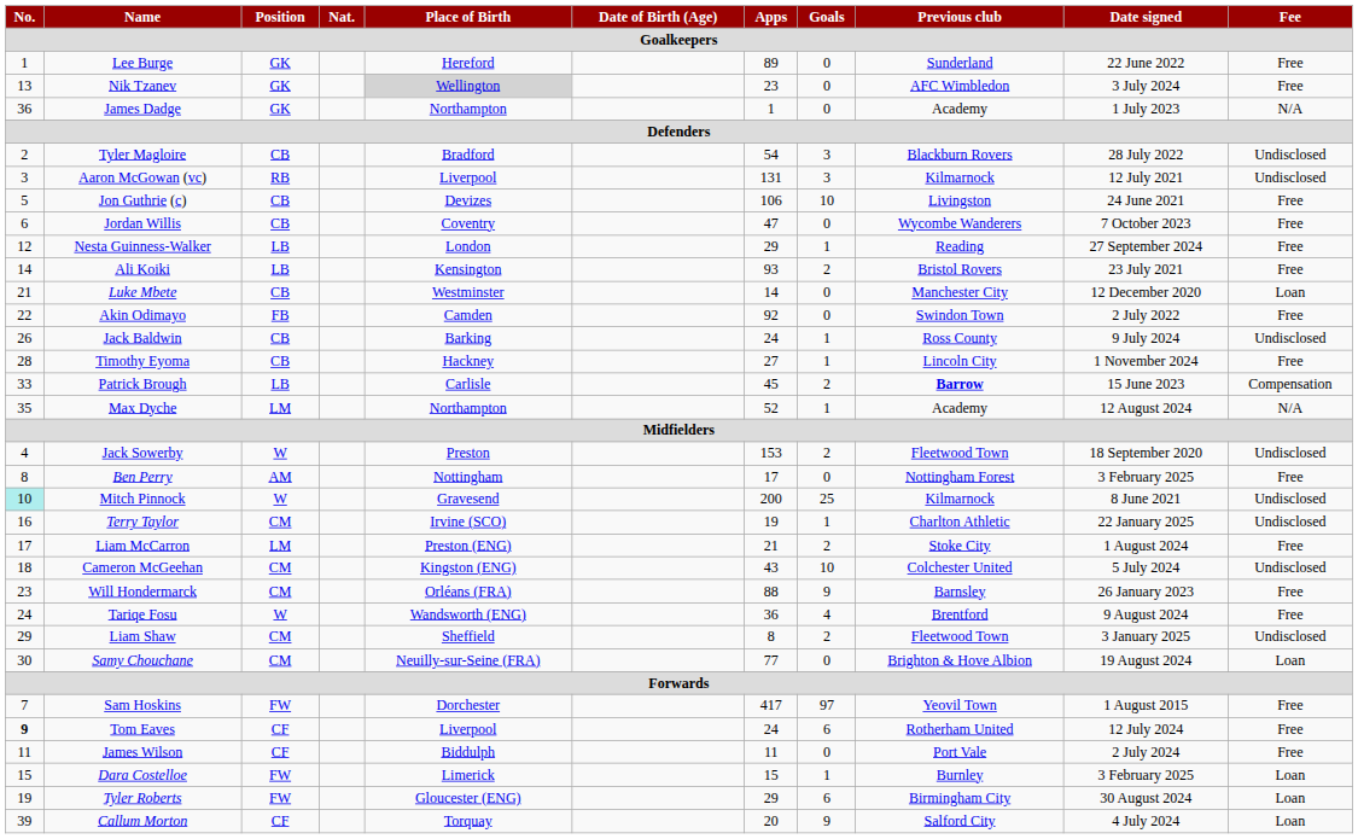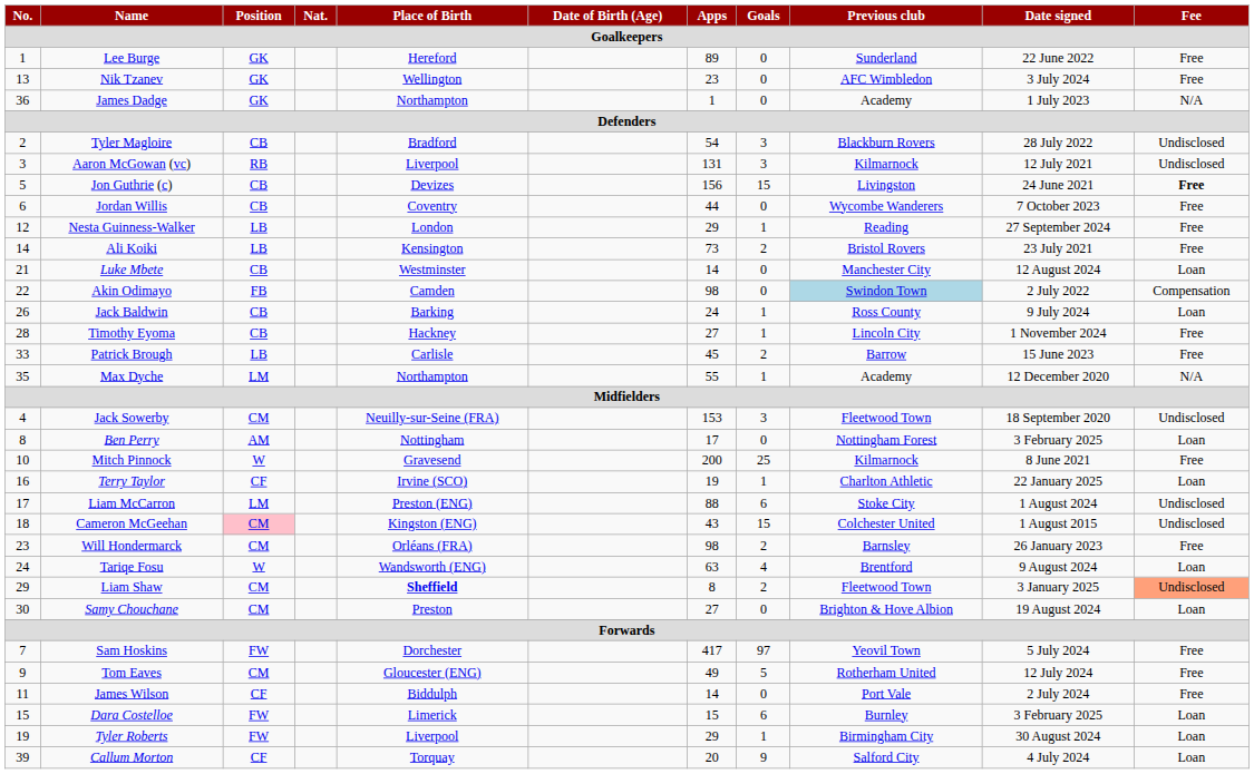Nik Tzanev | Place of Birth: lightgrey background -> no background
Jon Guthrie (c) | Apps: 106 -> 156
Jon Guthrie (c) | Goals: 10 -> 15
Jon Guthrie (c) | Fee: normal -> bold
Jordan Willis | Apps: 47 -> 44
Ali Koiki | Apps: 93 -> 73
Luke Mbete | Date signed: 12 December 2020 -> 12 August 2024
Akin Odimayo | Apps: 92 -> 98
Akin Odimayo | Previous club: no background -> lightblue background
Akin Odimayo | Fee: Free -> Compensation
Jack Baldwin | Fee: Undisclosed -> Loan
Patrick Brough | Previous club: bold -> normal
Patrick Brough | Fee: Compensation -> Free
Max Dyche | Apps: 52 -> 55
Max Dyche | Date signed: 12 August 2024 -> 12 December 2020
Jack Sowerby | Position: W -> CM
Jack Sowerby | Place of Birth: Preston -> Neuilly-sur-Seine (FRA)
Jack Sowerby | Goals: 2 -> 3
Ben Perry | Fee: Free -> Loan
Mitch Pinnock | No.: paleturquoise background -> no background
Mitch Pinnock | Fee: Undisclosed -> Free
Terry Taylor | Position: CM -> CF
Terry Taylor | Fee: Undisclosed -> Loan
Liam McCarron | Apps: 21 -> 88
Liam McCarron | Goals: 2 -> 6
Liam McCarron | Fee: Free -> Undisclosed
Cameron McGeehan | Position: no background -> pink background
Cameron McGeehan | Goals: 10 -> 15
Cameron McGeehan | Date signed: 5 July 2024 -> 1 August 2015
Will Hondermarck | Apps: 88 -> 98
Will Hondermarck | Goals: 9 -> 2
Tariqe Fosu | Apps: 36 -> 63
Tariqe Fosu | Fee: Free -> Loan
Liam Shaw | Place of Birth: normal -> bold
Liam Shaw | Fee: no background -> lightsalmon background
Samy Chouchane | Place of Birth: Neuilly-sur-Seine (FRA) -> Preston
Samy Chouchane | Apps: 77 -> 27
Sam Hoskins | Date signed: 1 August 2015 -> 5 July 2024
Tom Eaves | No.: bold -> normal
Tom Eaves | Position: CF -> CM
Tom Eaves | Place of Birth: Liverpool -> Gloucester (ENG)
Tom Eaves | Apps: 24 -> 49
Tom Eaves | Goals: 6 -> 5
James Wilson | Apps: 11 -> 14
Dara Costelloe | Goals: 1 -> 6
Tyler Roberts | Place of Birth: Gloucester (ENG) -> Liverpool
Tyler Roberts | Goals: 6 -> 1
